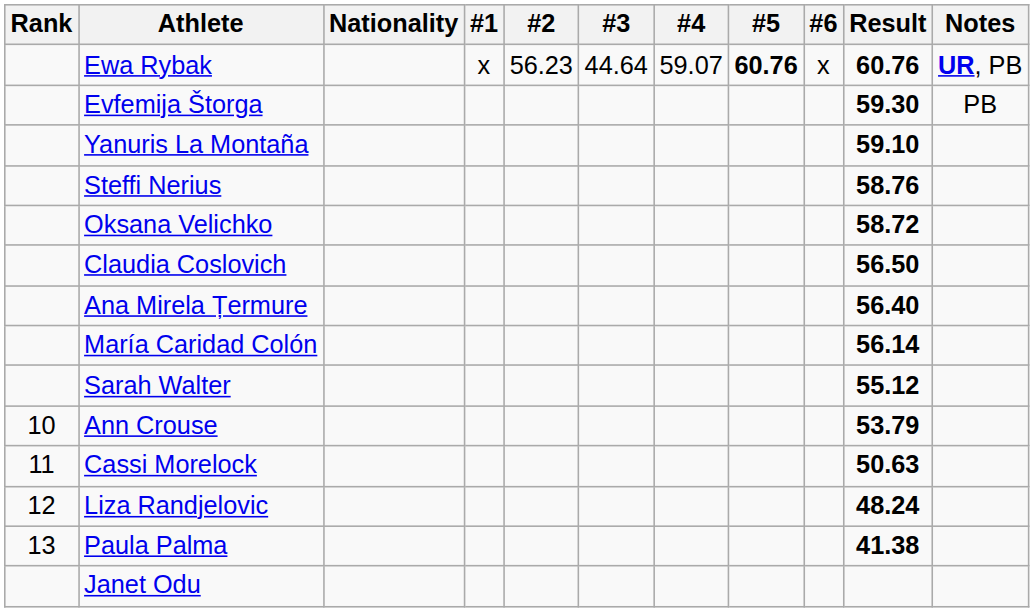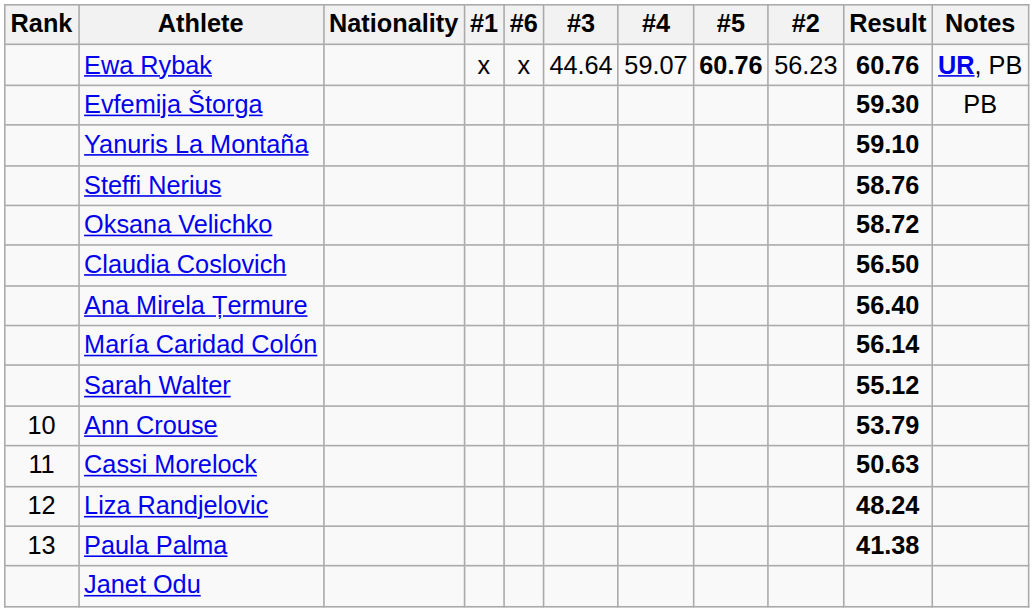columns swapped: #2 <-> #6
